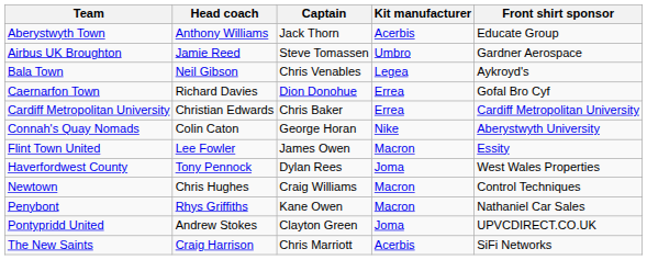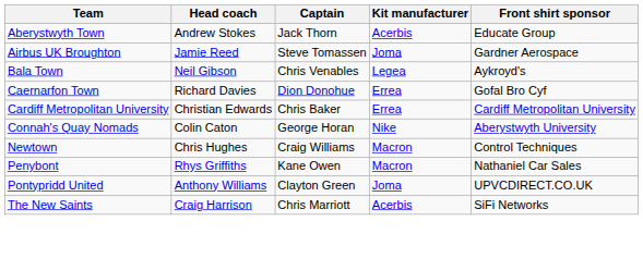Aberystwyth Town | Head coach: Anthony Williams -> Andrew Stokes
Airbus UK Broughton | Kit manufacturer: Umbro -> Joma
- row: Flint Town United | Lee Fowler | James Owen | Macron | Essity
- row: Haverfordwest County | Tony Pennock | Dylan Rees | Joma | West Wales Properties
Pontypridd United | Head coach: Andrew Stokes -> Anthony Williams
